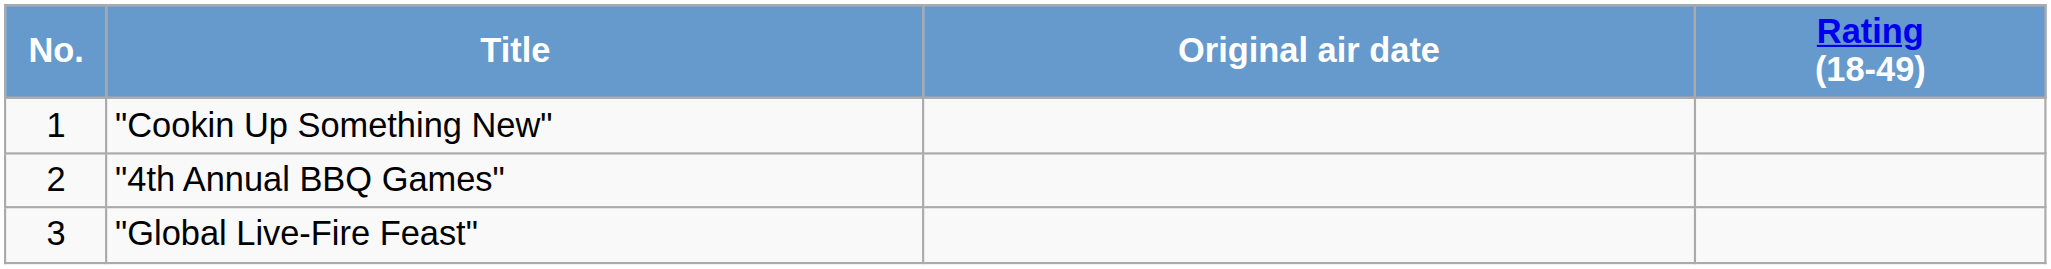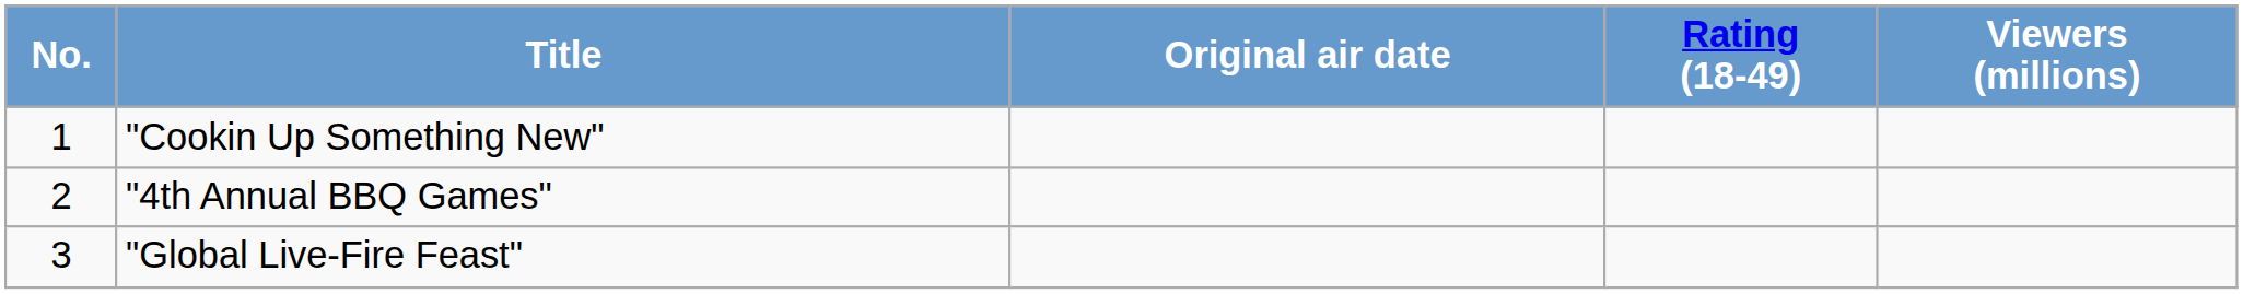+ column: Viewers (millions)
